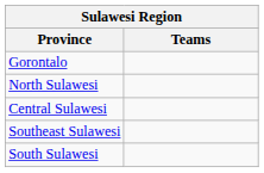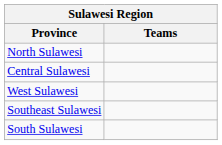- row: Gorontalo
+ row: West Sulawesi
